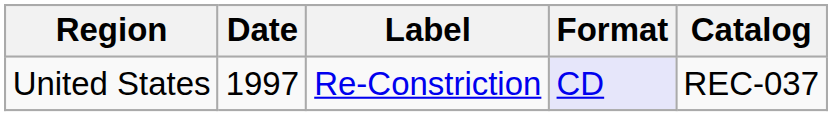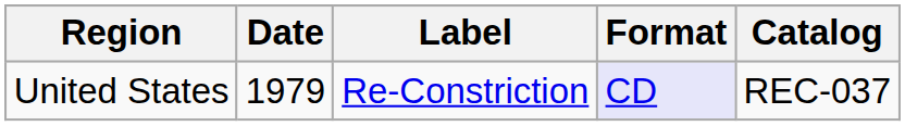United States | Date: 1997 -> 1979
